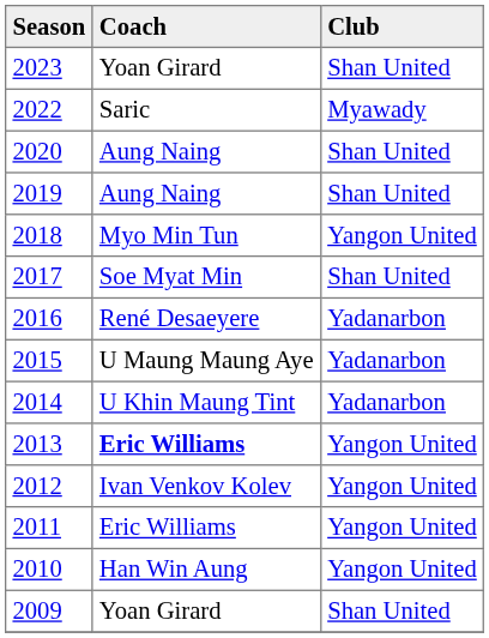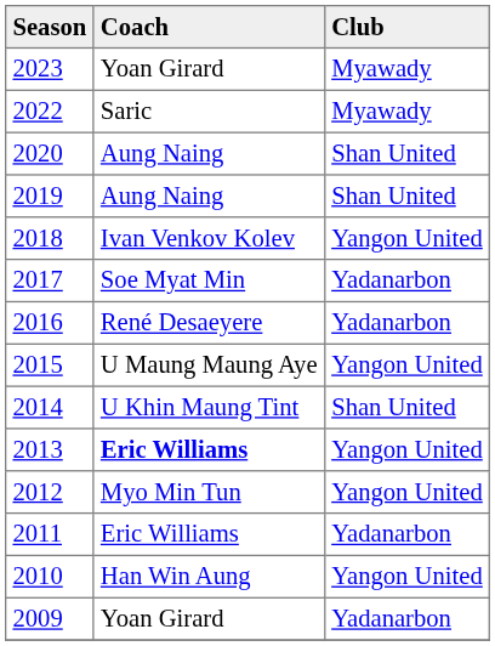2023 | Club: Shan United -> Myawady
2018 | Coach: Myo Min Tun -> Ivan Venkov Kolev
2017 | Club: Shan United -> Yadanarbon
2015 | Club: Yadanarbon -> Yangon United
2014 | Club: Yadanarbon -> Shan United
2012 | Coach: Ivan Venkov Kolev -> Myo Min Tun
2011 | Club: Yangon United -> Yadanarbon
2009 | Club: Shan United -> Yadanarbon
